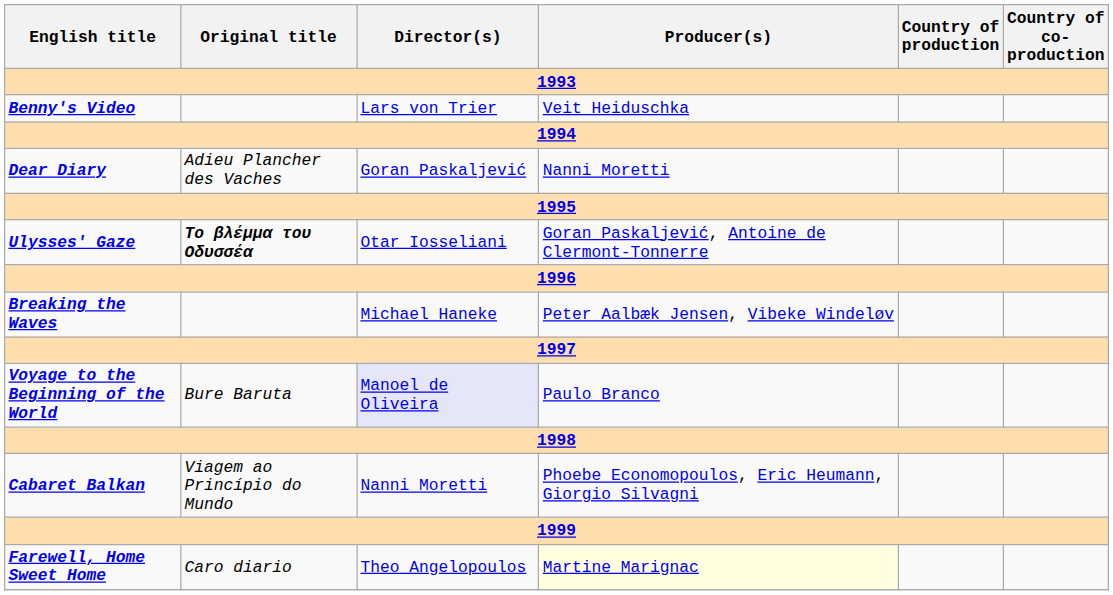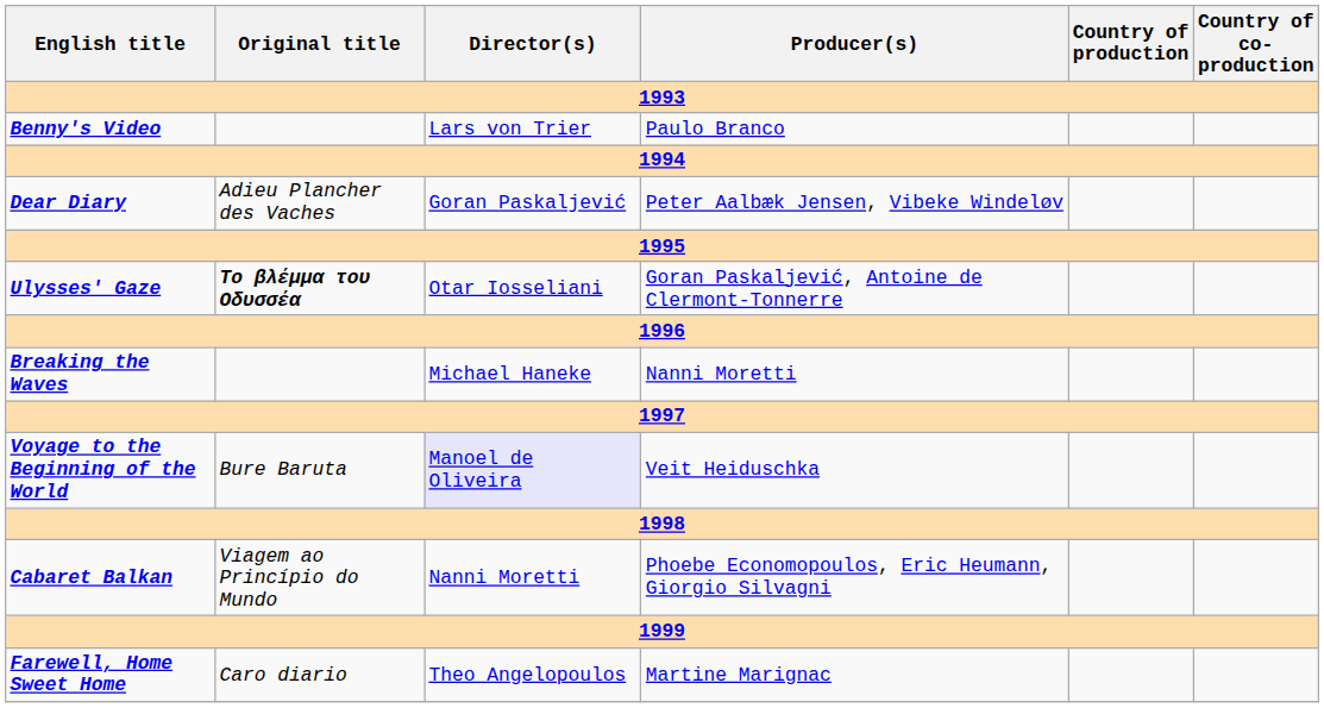Benny's Video | Producer(s): Veit Heiduschka -> Paulo Branco
Dear Diary | Producer(s): Nanni Moretti -> Peter Aalbæk Jensen, Vibeke Windeløv
Breaking the Waves | Producer(s): Peter Aalbæk Jensen, Vibeke Windeløv -> Nanni Moretti
Voyage to the Beginning of the World | Producer(s): Paulo Branco -> Veit Heiduschka
Farewell, Home Sweet Home | Producer(s): lightyellow background -> no background
